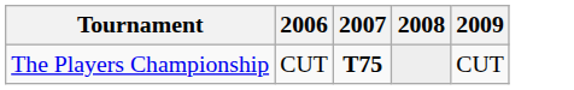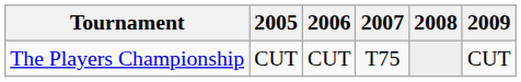+ column: 2005 | CUT
The Players Championship | 2007: bold -> normal
